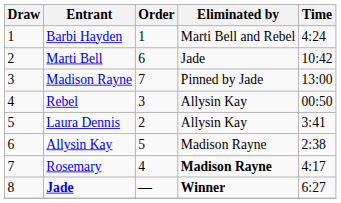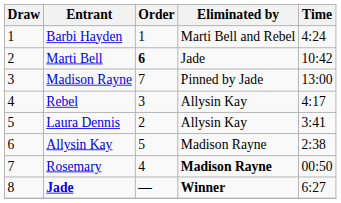Marti Bell | Order: normal -> bold
Rebel | Time: 00:50 -> 4:17
Rosemary | Time: 4:17 -> 00:50
